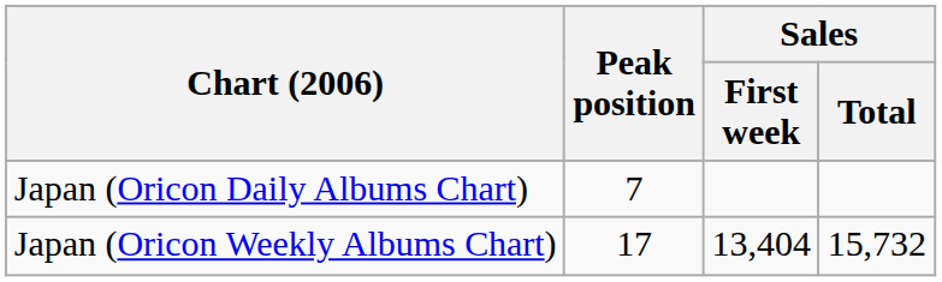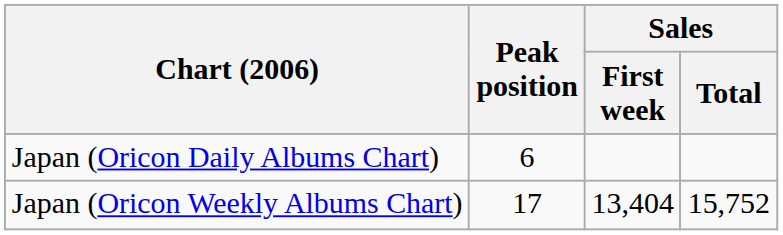Japan (Oricon Daily Albums Chart) | Peak position: 7 -> 6
Japan (Oricon Weekly Albums Chart) | Sales / Total: 15,732 -> 15,752
